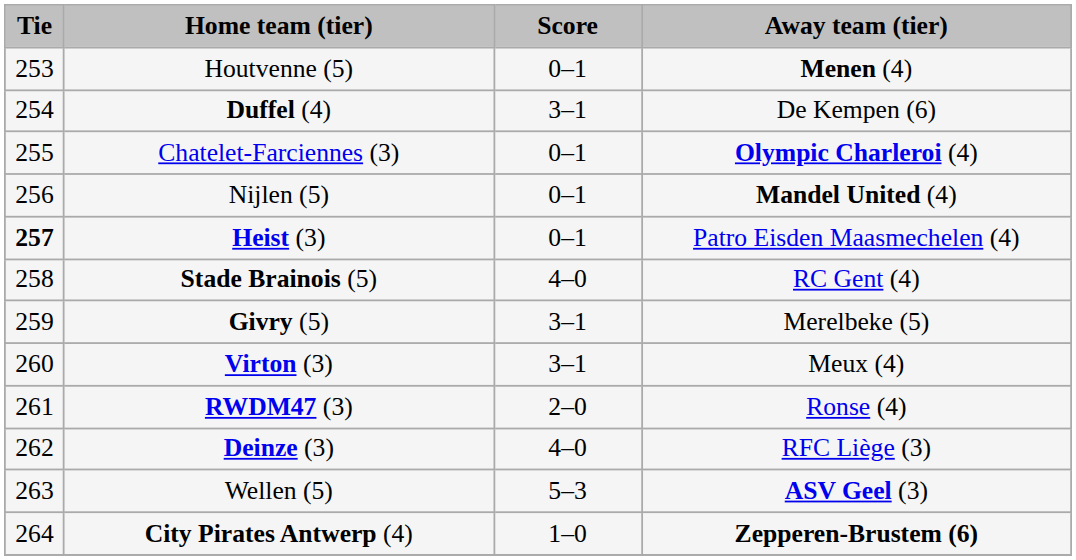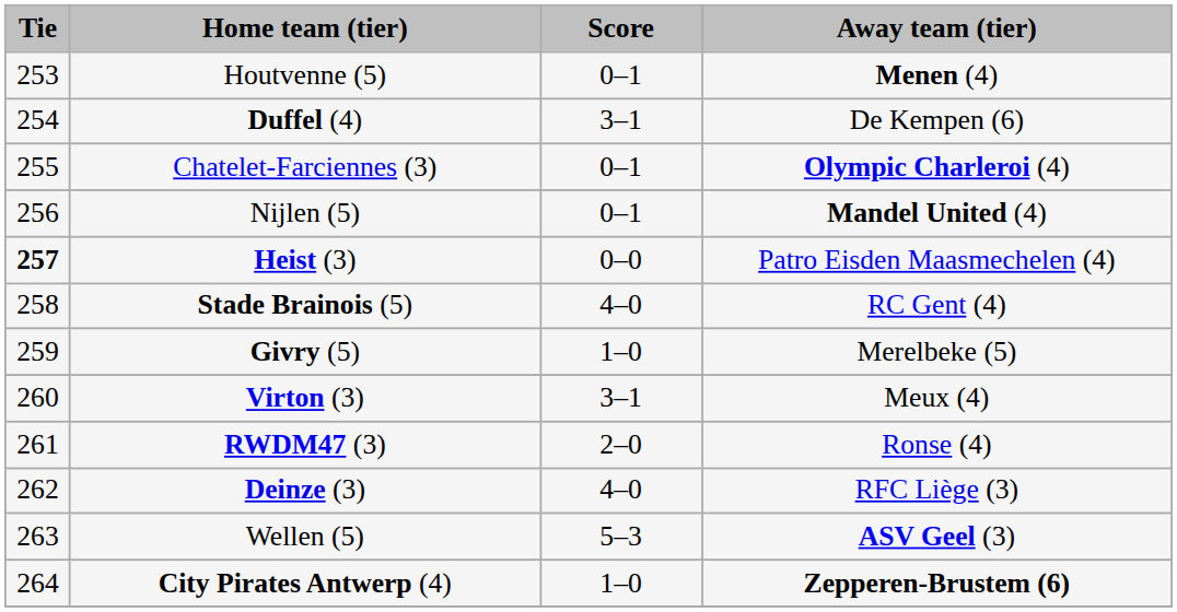Heist (3) | Score: 0–1 -> 0–0
Givry (5) | Score: 3–1 -> 1–0
